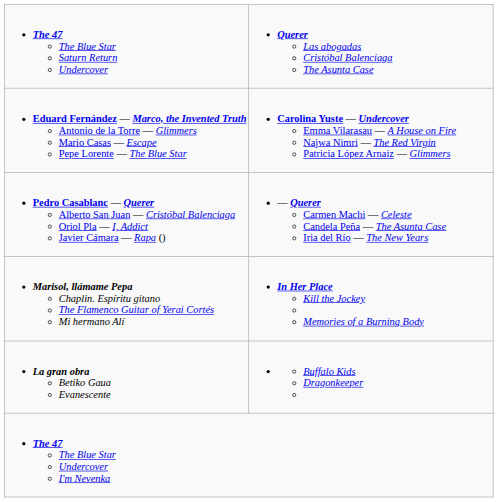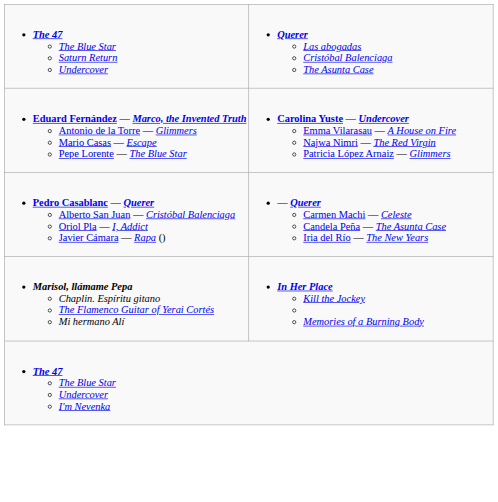- row: La gran obra Betiko Gaua Evanescente | Buffalo Kids Dragonkeeper
